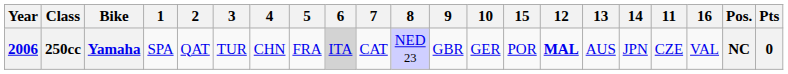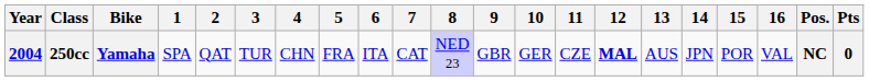columns swapped: 11 <-> 15
250cc | Year: 2006 -> 2004
250cc | 6: lightgrey background -> no background
